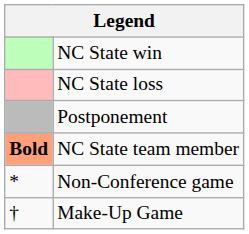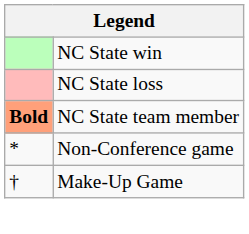- row: Postponement
